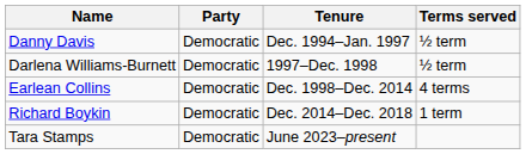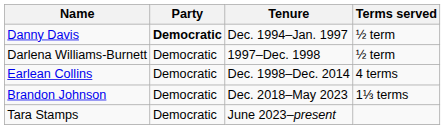Danny Davis | Party: normal -> bold
- row: Richard Boykin | Democratic | Dec. 2014–Dec. 2018 | 1 term
+ row: Brandon Johnson | Democratic | Dec. 2018–May 2023 | 1⅓ terms
